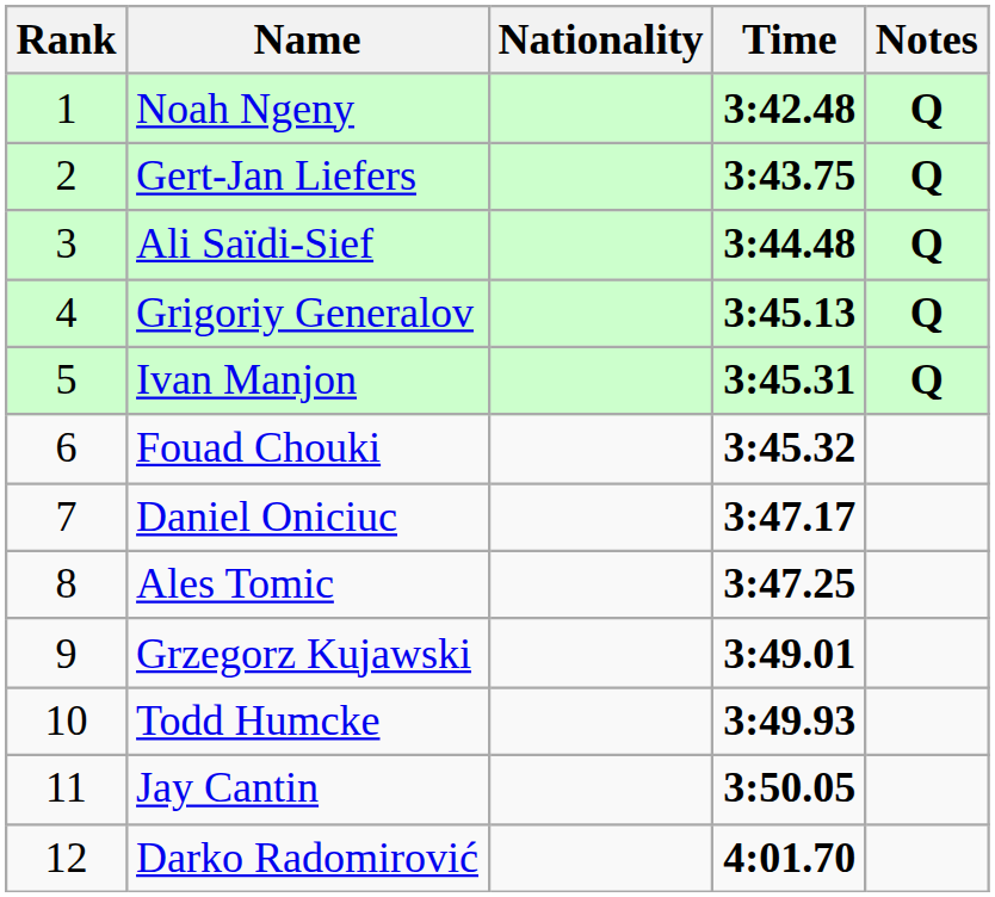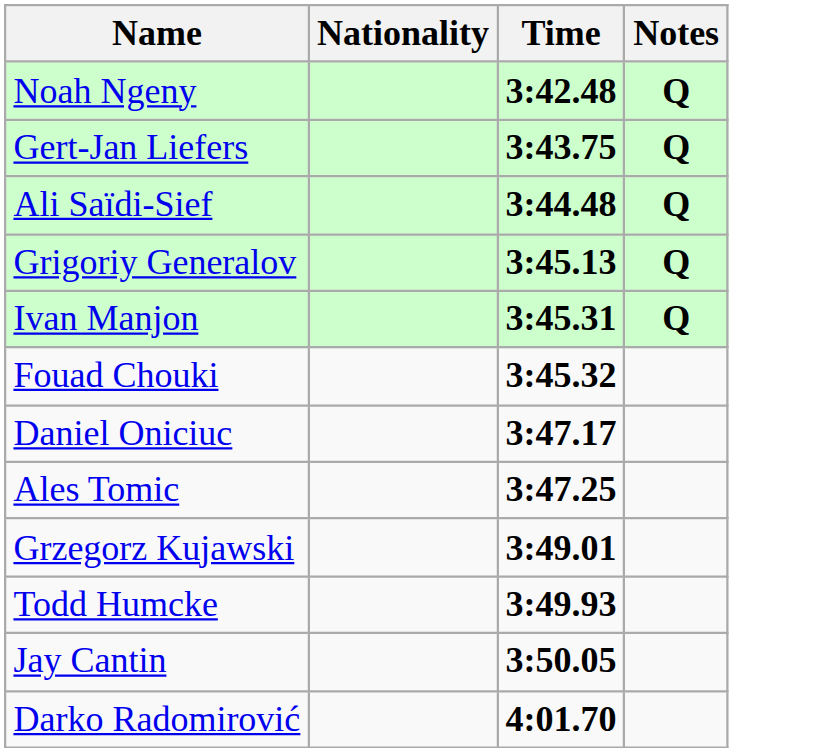- column: Rank | 1 | 2 | 3 | 4 | 5 | 6 | 7 | 8 | 9 | 10 | 11 | 12
